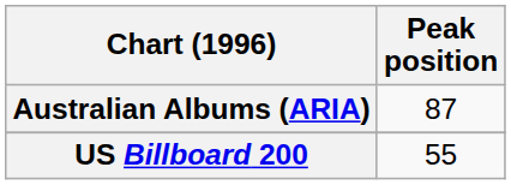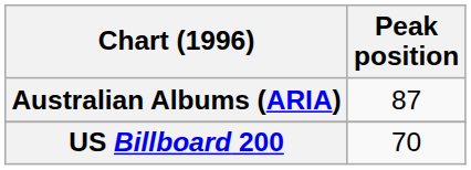US Billboard 200 | Peak position: 55 -> 70
